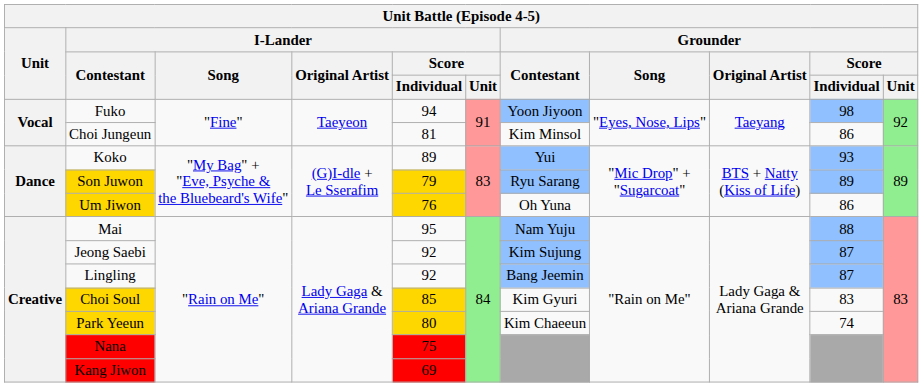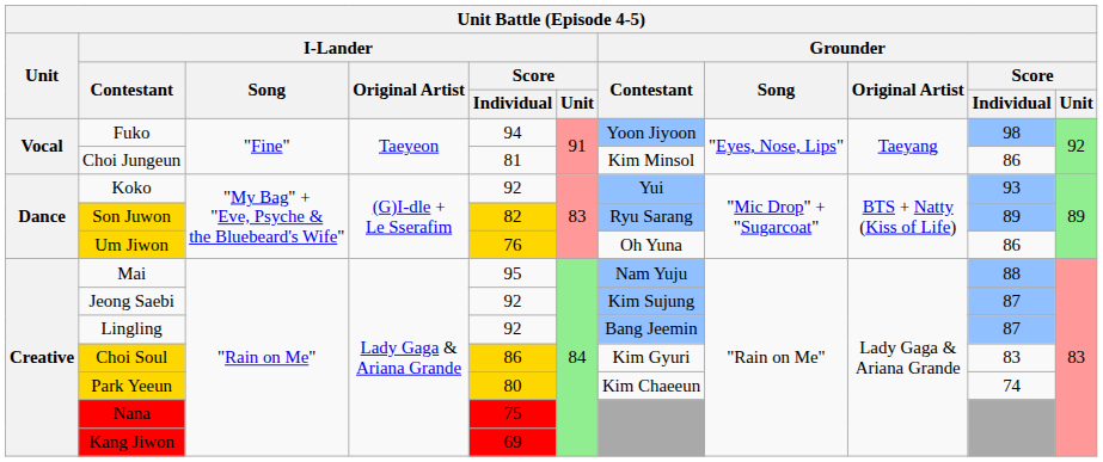Koko | I-Lander / Score / Individual: 89 -> 92
Son Juwon | I-Lander / Score / Individual: 79 -> 82
Choi Soul | I-Lander / Score / Individual: 85 -> 86
